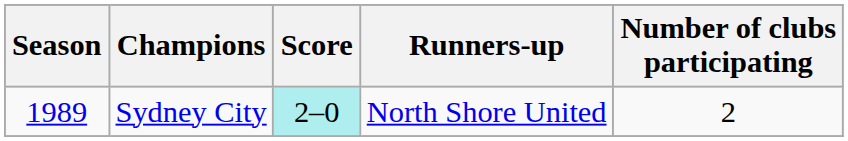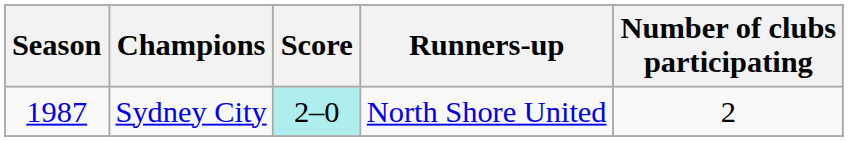Sydney City | Season: 1989 -> 1987
